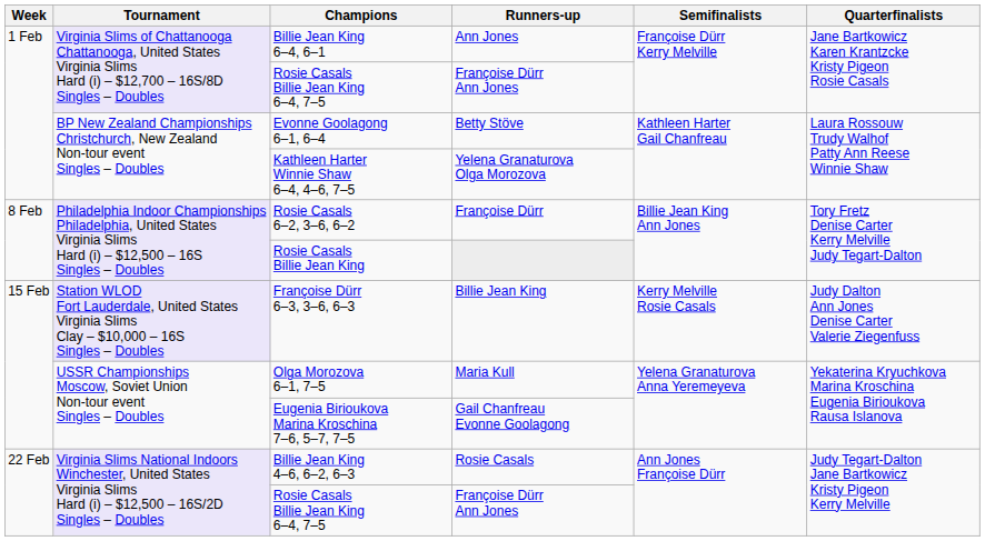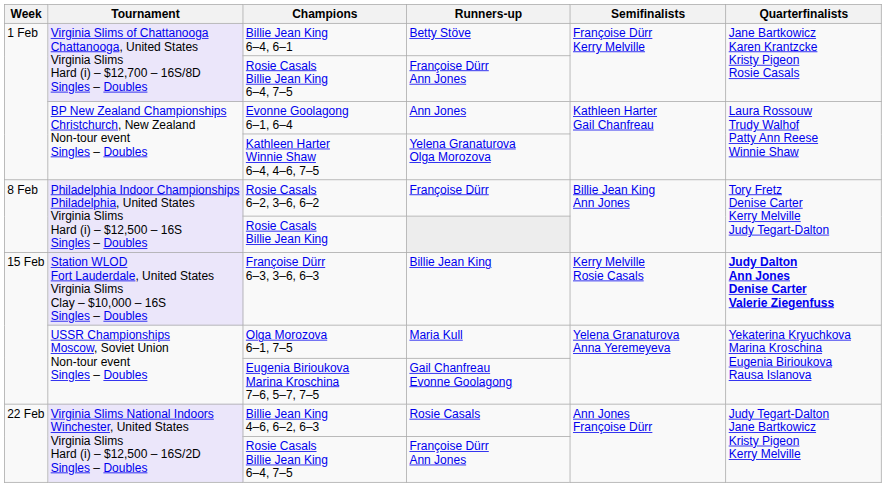Billie Jean King 6–4, 6–1 | Runners-up: Ann Jones -> Betty Stöve
Evonne Goolagong 6–1, 6–4 | Runners-up: Betty Stöve -> Ann Jones
Françoise Dürr 6–3, 3–6, 6–3 | Quarterfinalists: normal -> bold
